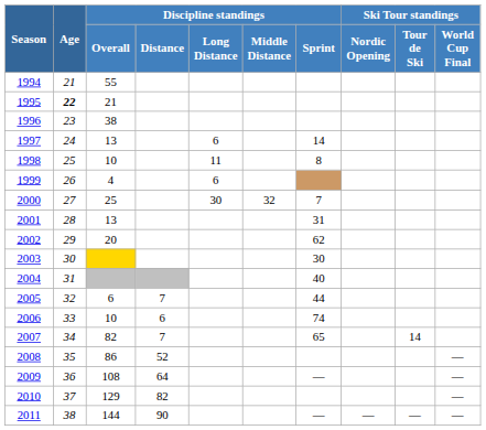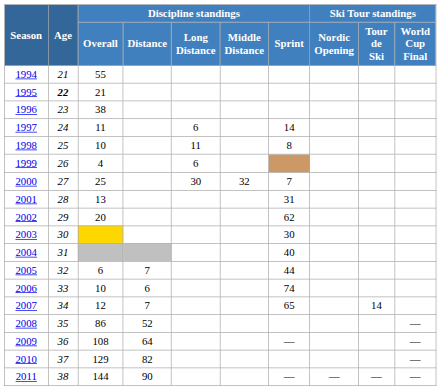1997 | Discipline standings / Overall: 13 -> 11
2007 | Discipline standings / Overall: 82 -> 12
